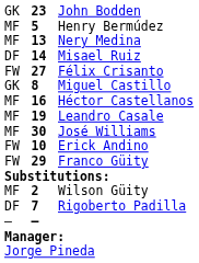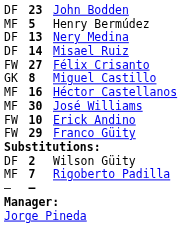John Bodden | column 1: GK -> DF
Nery Medina | column 1: MF -> DF
- row: MF | 19 | Leandro Casale
Wilson Güity | column 1: MF -> DF
Rigoberto Padilla | column 1: DF -> MF
